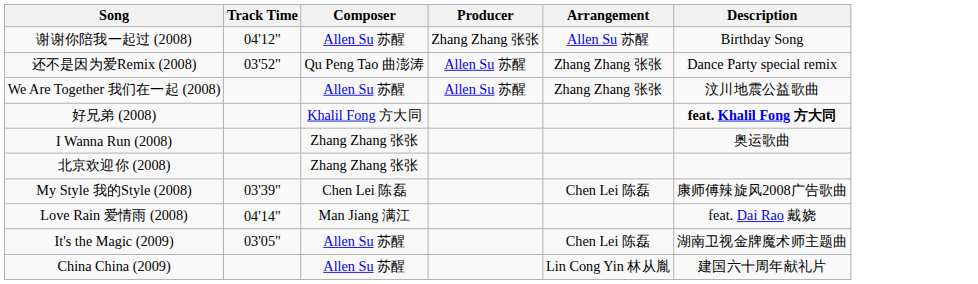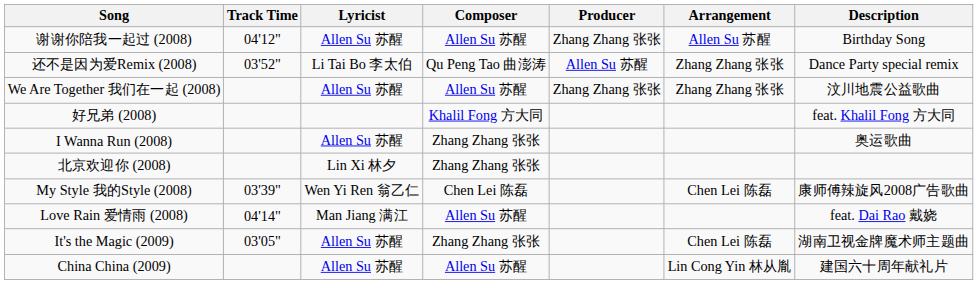+ column: Lyricist | Allen Su 苏醒 | Li Tai Bo 李太伯 | Allen Su 苏醒 | Allen Su 苏醒 | Lin Xi 林夕 | Wen Yi Ren 翁乙仁 | Man Jiang 满江 | Allen Su 苏醒 | Allen Su 苏醒
We Are Together 我们在一起 (2008) | Producer: Allen Su 苏醒 -> Zhang Zhang 张张
好兄弟 (2008) | Description: bold -> normal
Love Rain 爱情雨 (2008) | Composer: Man Jiang 满江 -> Allen Su 苏醒
It's the Magic (2009) | Composer: Allen Su 苏醒 -> Zhang Zhang 张张
